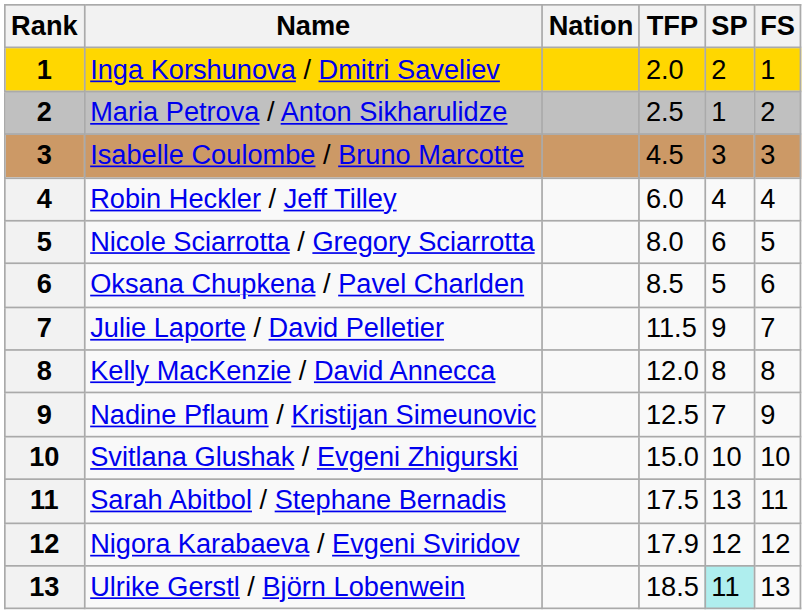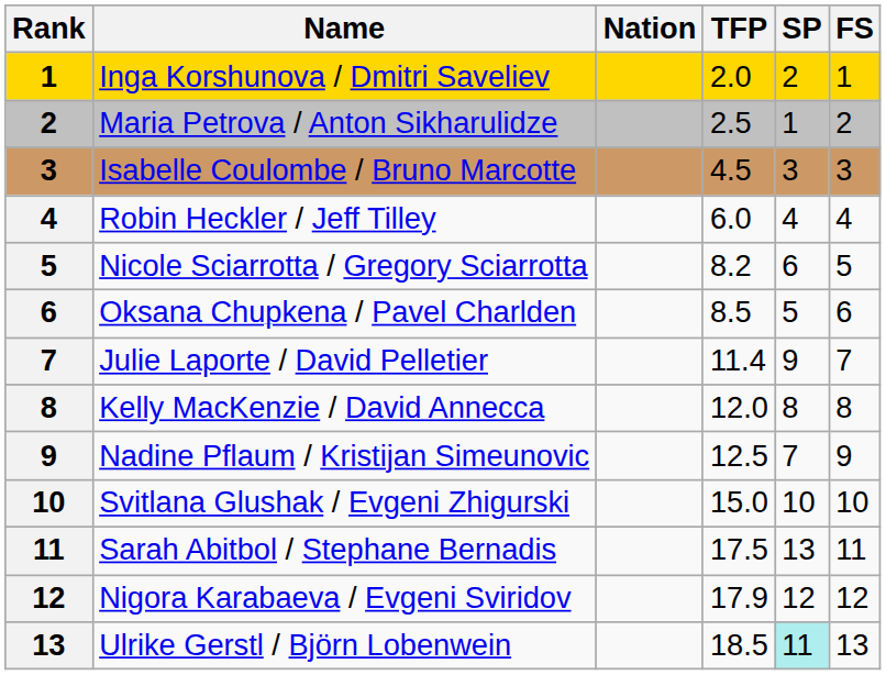Nicole Sciarrotta / Gregory Sciarrotta | TFP: 8.0 -> 8.2
Julie Laporte / David Pelletier | TFP: 11.5 -> 11.4
